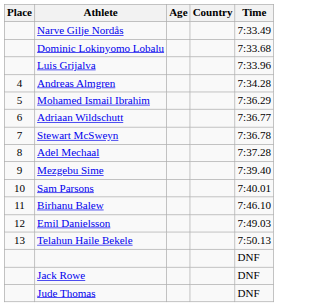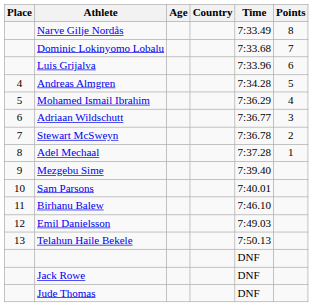+ column: Points | 8 | 7 | 6 | 5 | 4 | 3 | 2 | 1
